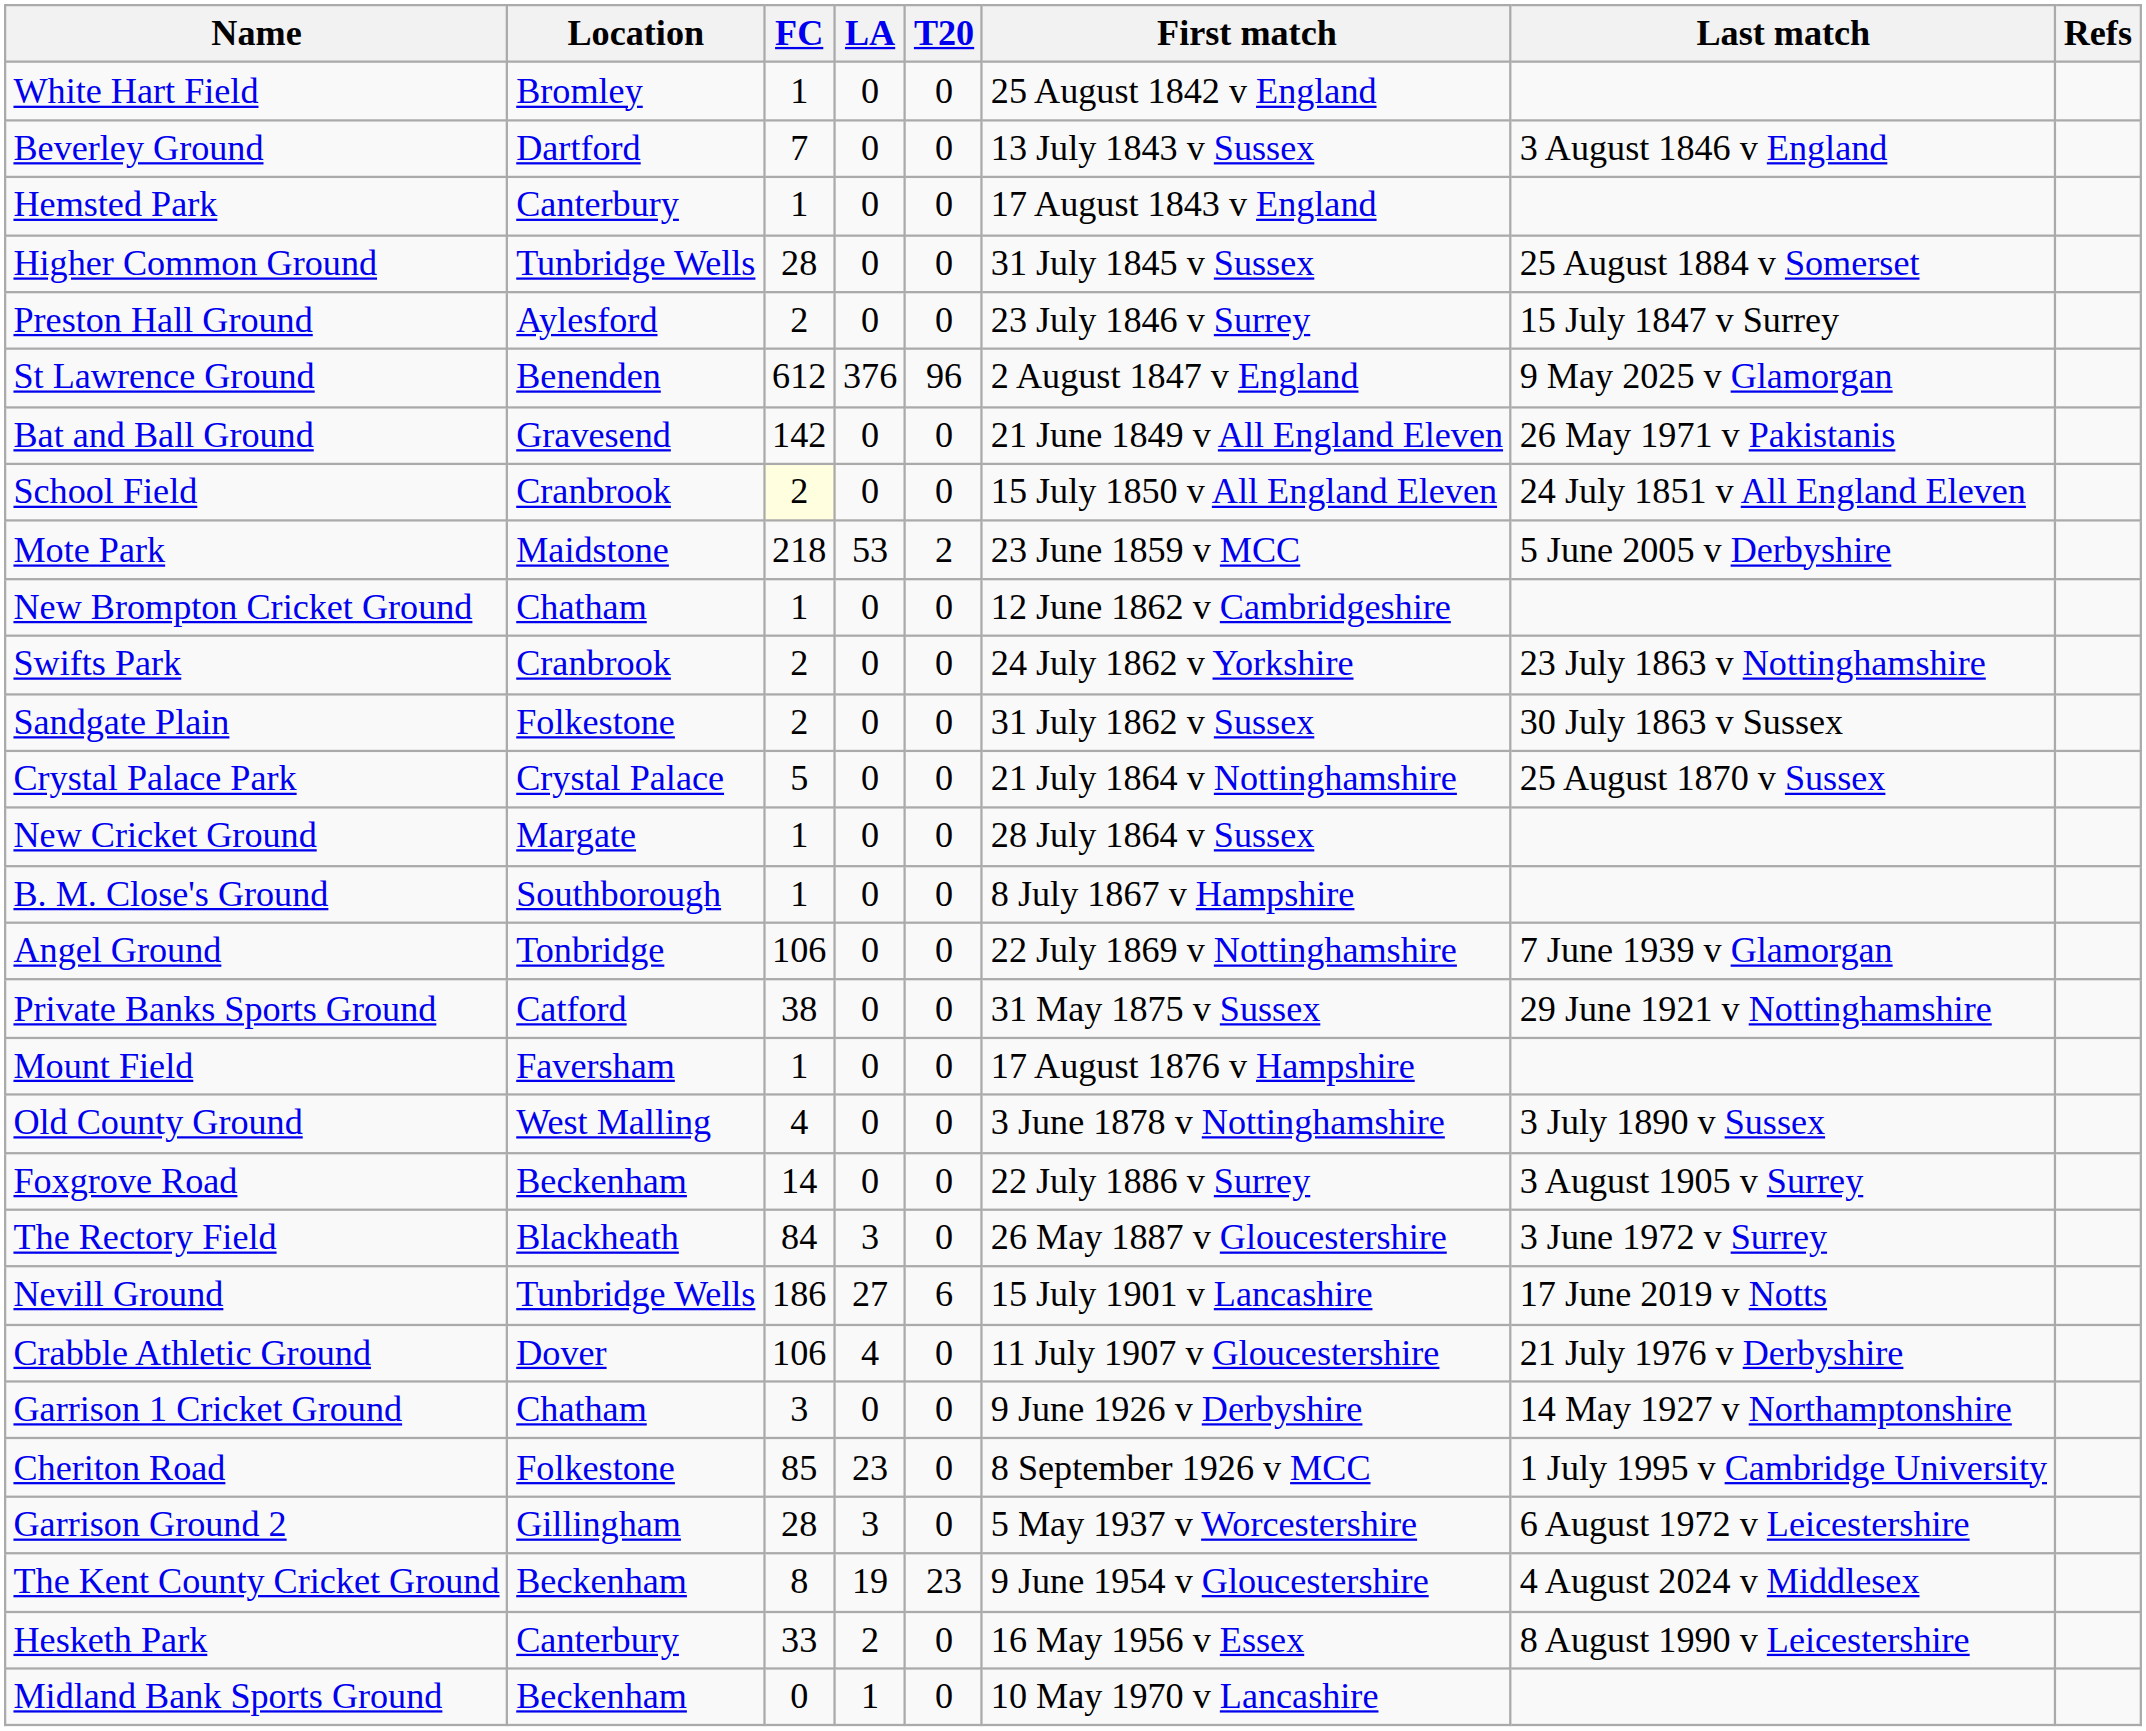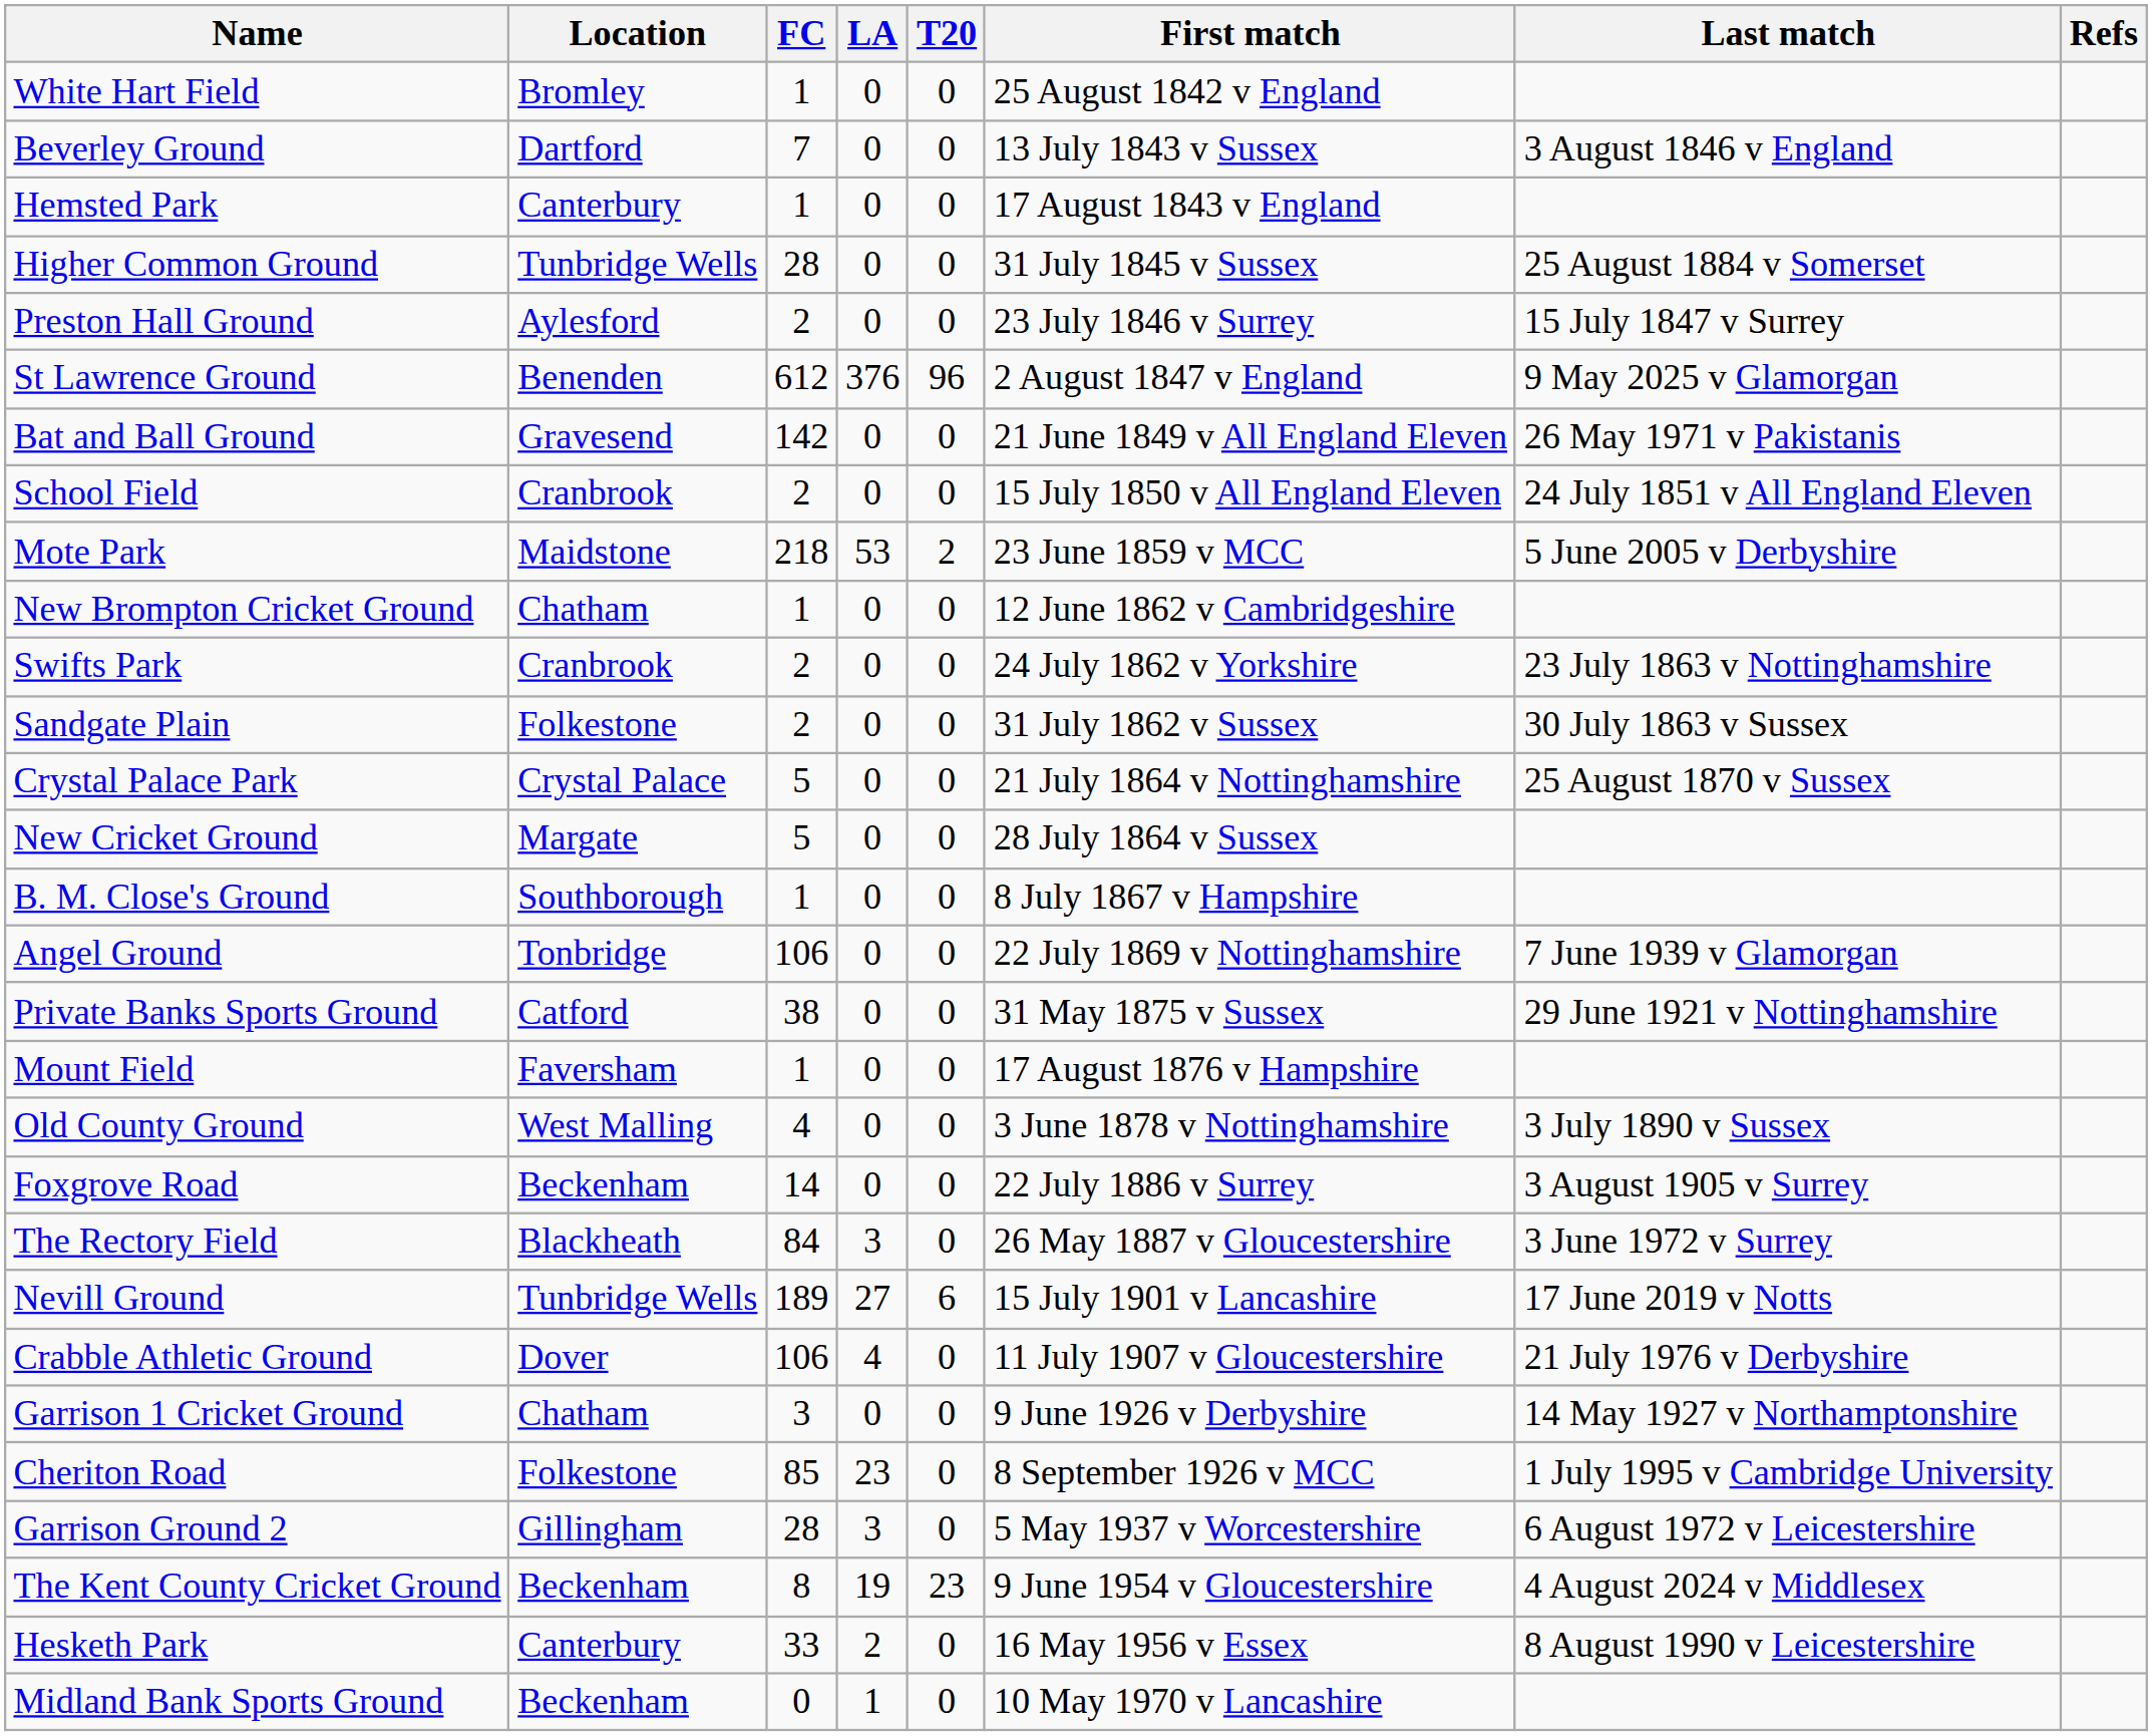School Field | FC: lightyellow background -> no background
New Cricket Ground | FC: 1 -> 5
Nevill Ground | FC: 186 -> 189
